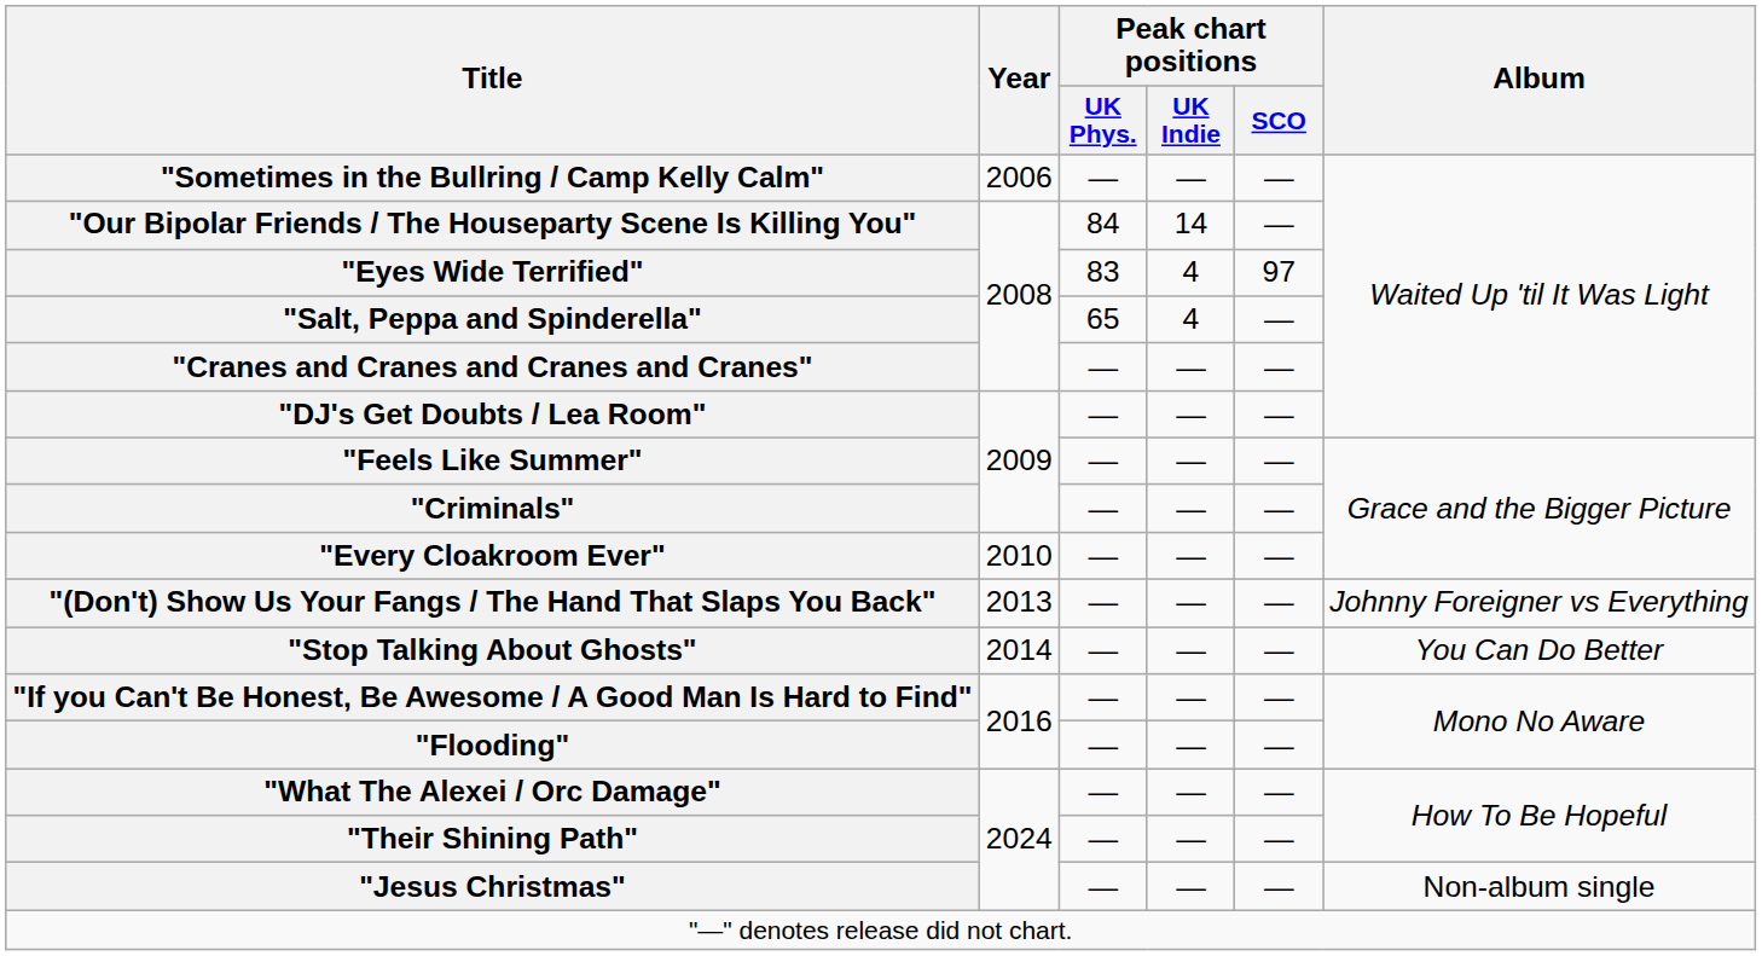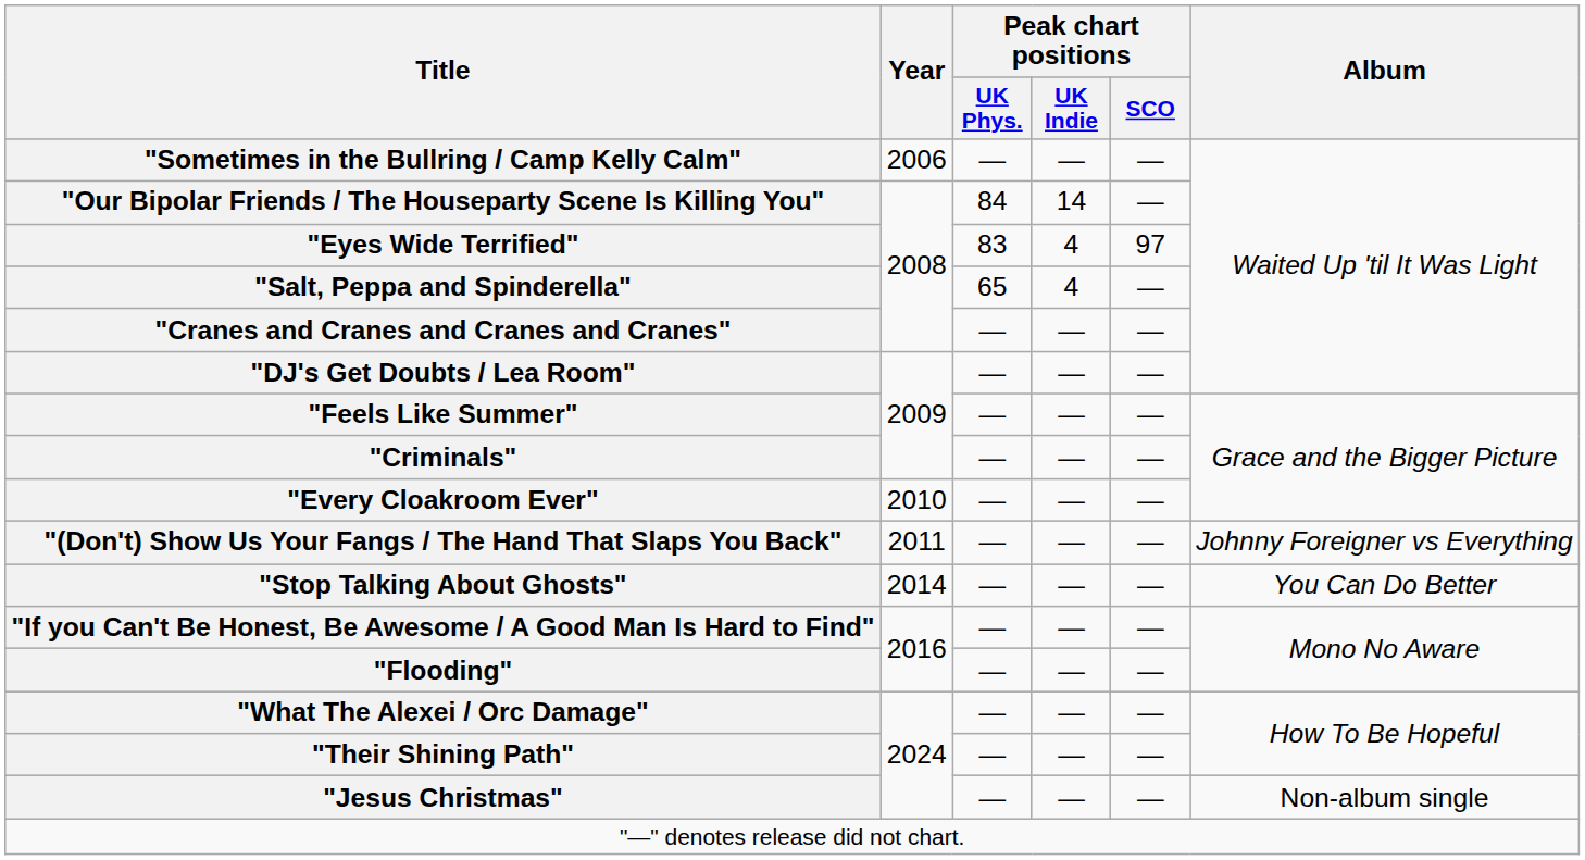"(Don't) Show Us Your Fangs / The Hand That Slaps You Back" | Year: 2013 -> 2011
